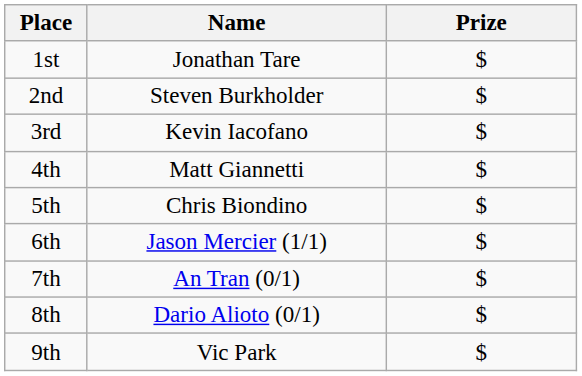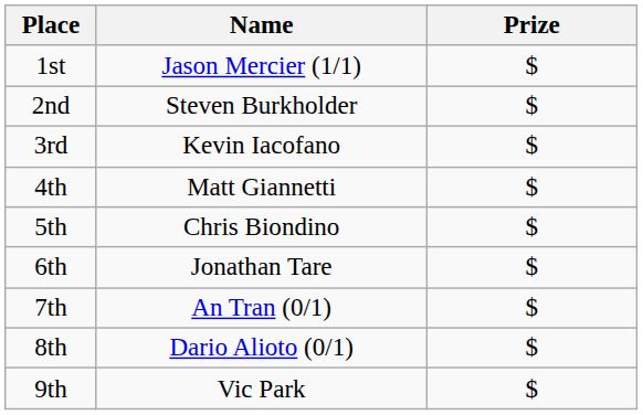1st | Name: Jonathan Tare -> Jason Mercier (1/1)
6th | Name: Jason Mercier (1/1) -> Jonathan Tare
